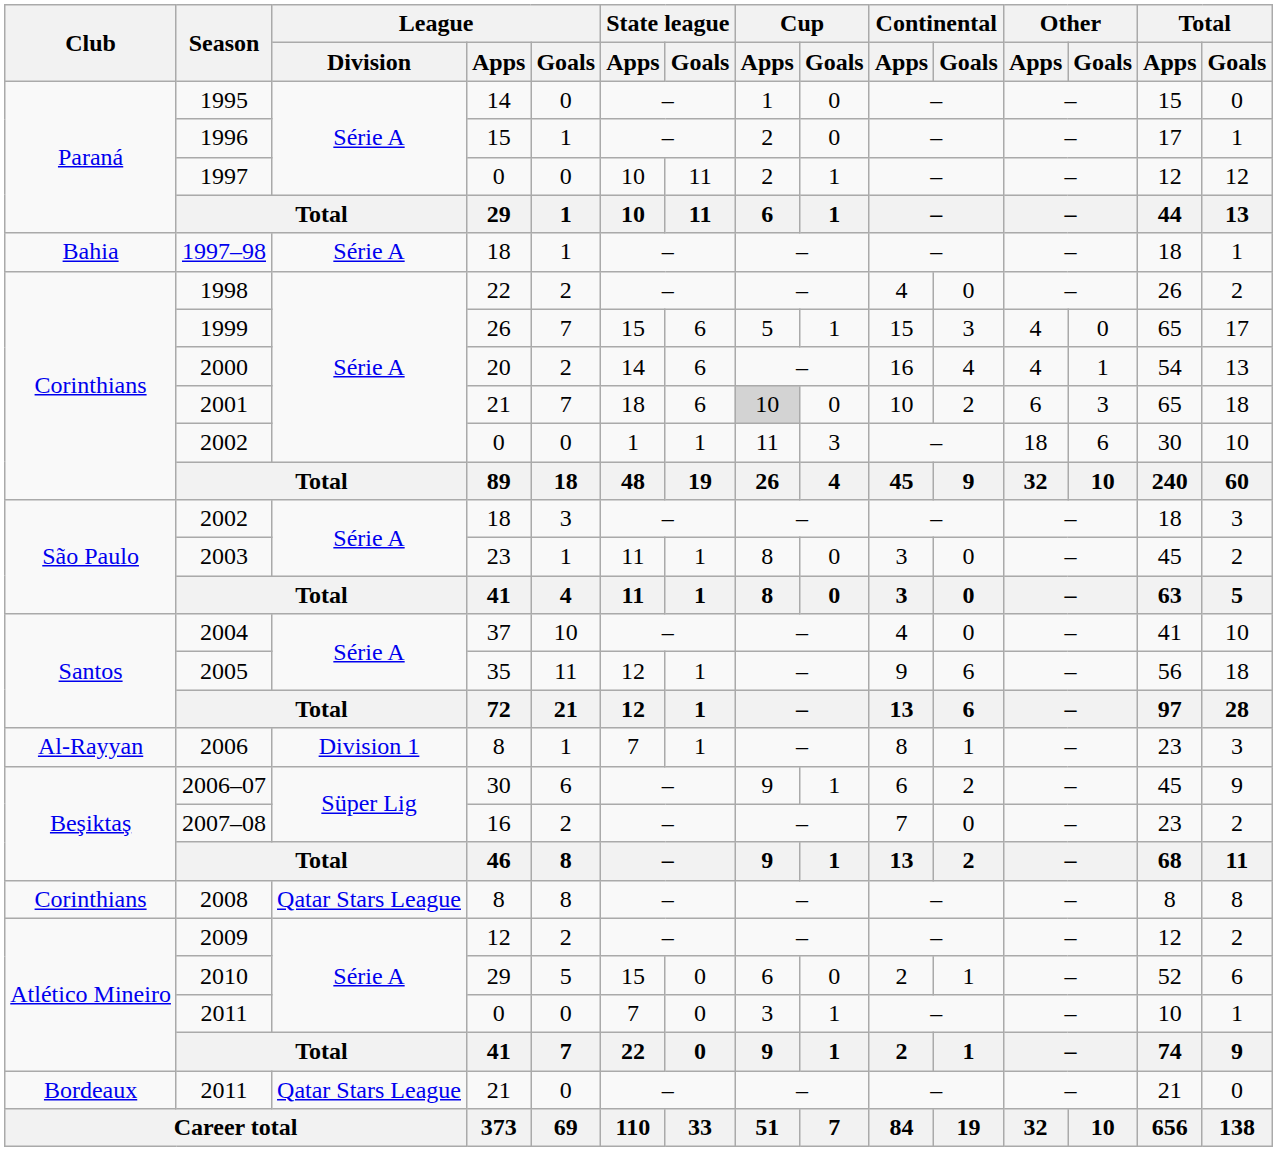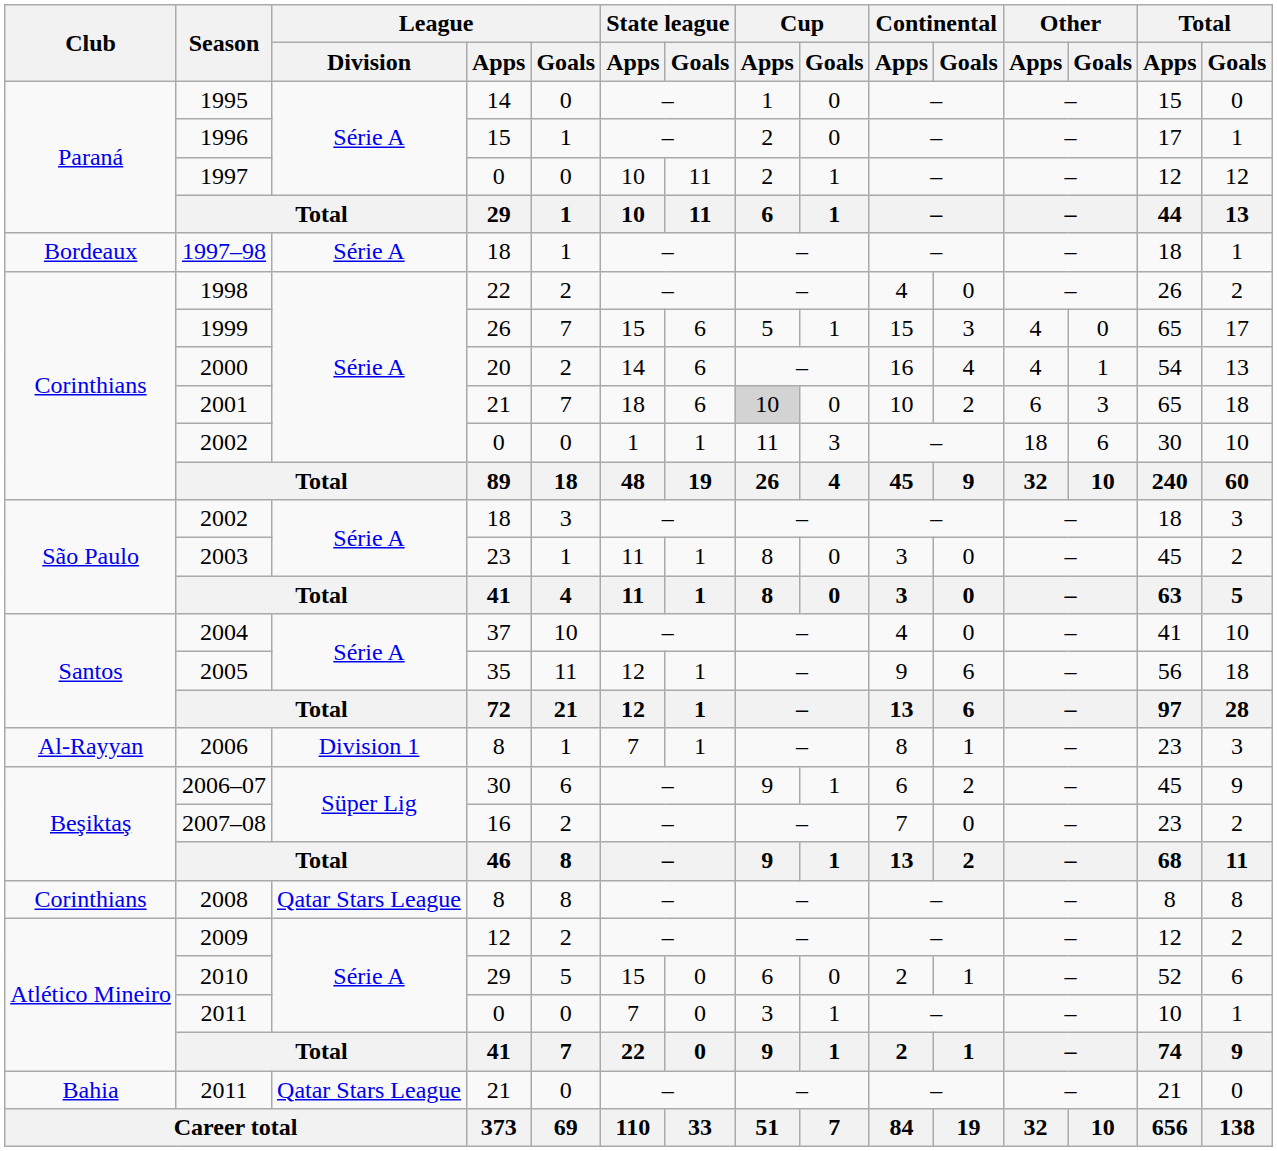1997–98 | Club: Bahia -> Bordeaux
2011 / 21 | Club: Bordeaux -> Bahia
